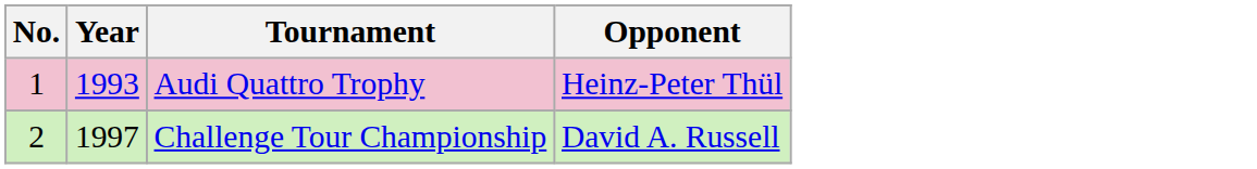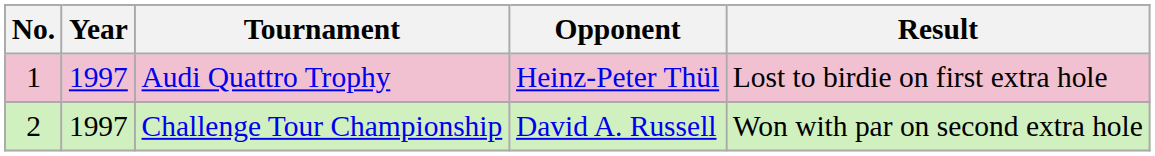+ column: Result | Lost to birdie on first extra hole | Won with par on second extra hole
Audi Quattro Trophy | Year: 1993 -> 1997
